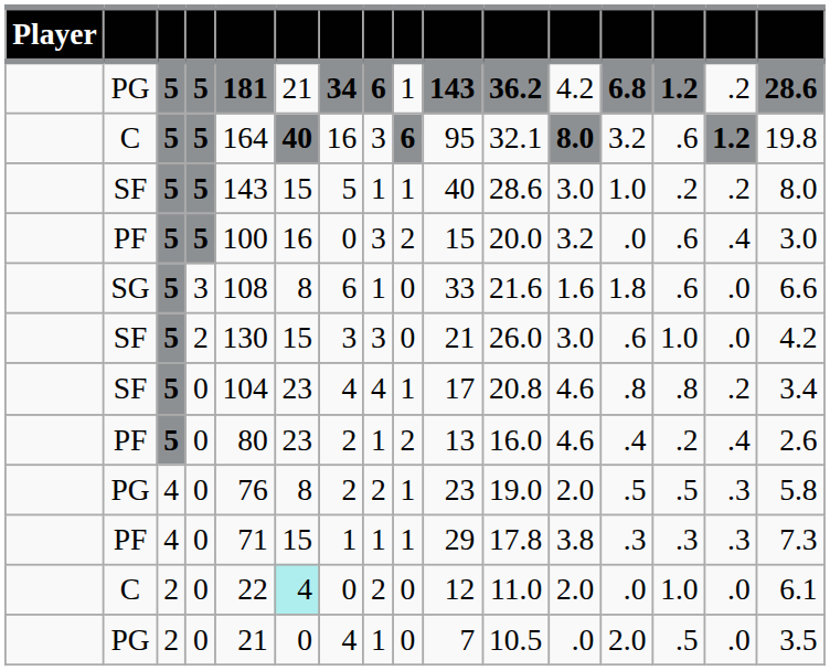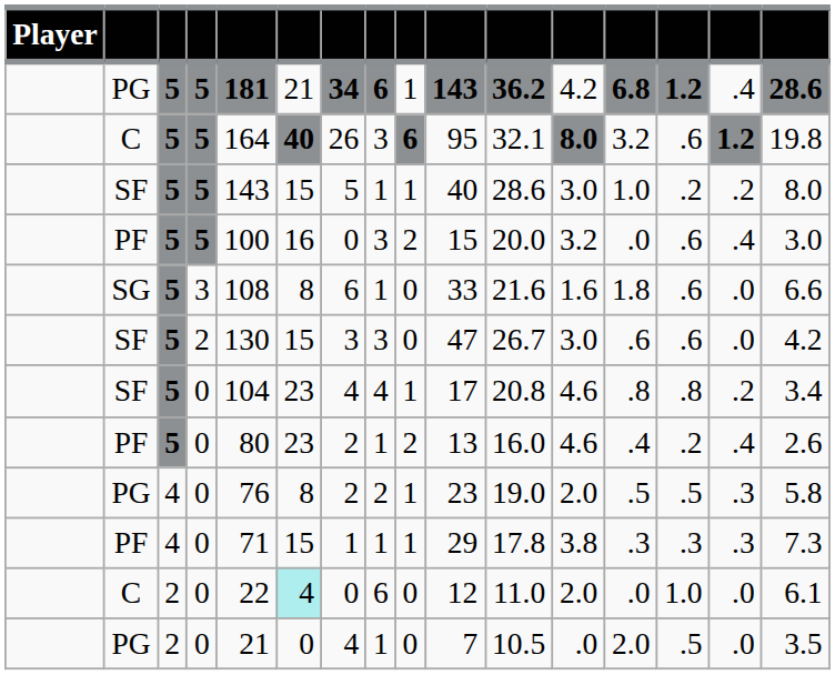PG / 5 | column 15: .2 -> .4
C / 5 | column 7: 16 -> 26
SF / 2 | column 10: 21 -> 47
SF / 2 | column 11: 26.0 -> 26.7
SF / 2 | column 14: 1.0 -> .6
C / 0 | column 8: 2 -> 6
